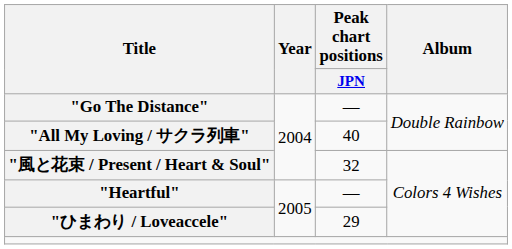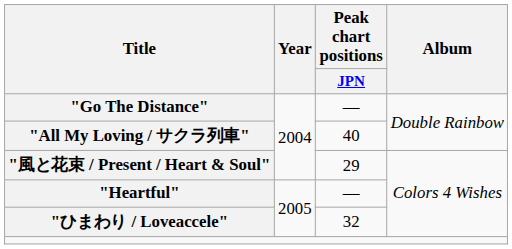"風と花束 / Present / Heart & Soul" | Peak chart positions / JPN: 32 -> 29
"ひまわり / Loveaccele" | Peak chart positions / JPN: 29 -> 32
